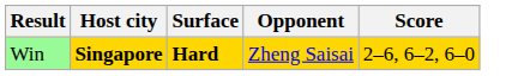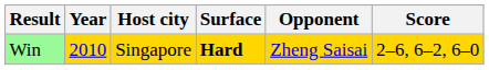+ column: Year | 2010
Win | Host city: bold -> normal
